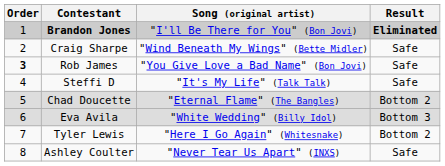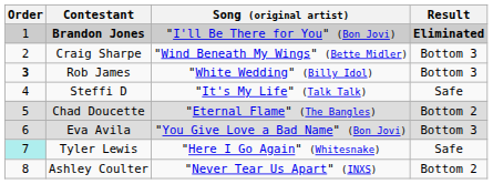Craig Sharpe | Result: Safe -> Bottom 3
Rob James | Song (original artist): "You Give Love a Bad Name" (Bon Jovi) -> "White Wedding" (Billy Idol)
Rob James | Result: Safe -> Bottom 3
Eva Avila | Song (original artist): "White Wedding" (Billy Idol) -> "You Give Love a Bad Name" (Bon Jovi)
Tyler Lewis | Order: no background -> paleturquoise background
Tyler Lewis | Result: Bottom 2 -> Safe
Ashley Coulter | Result: Safe -> Bottom 2
